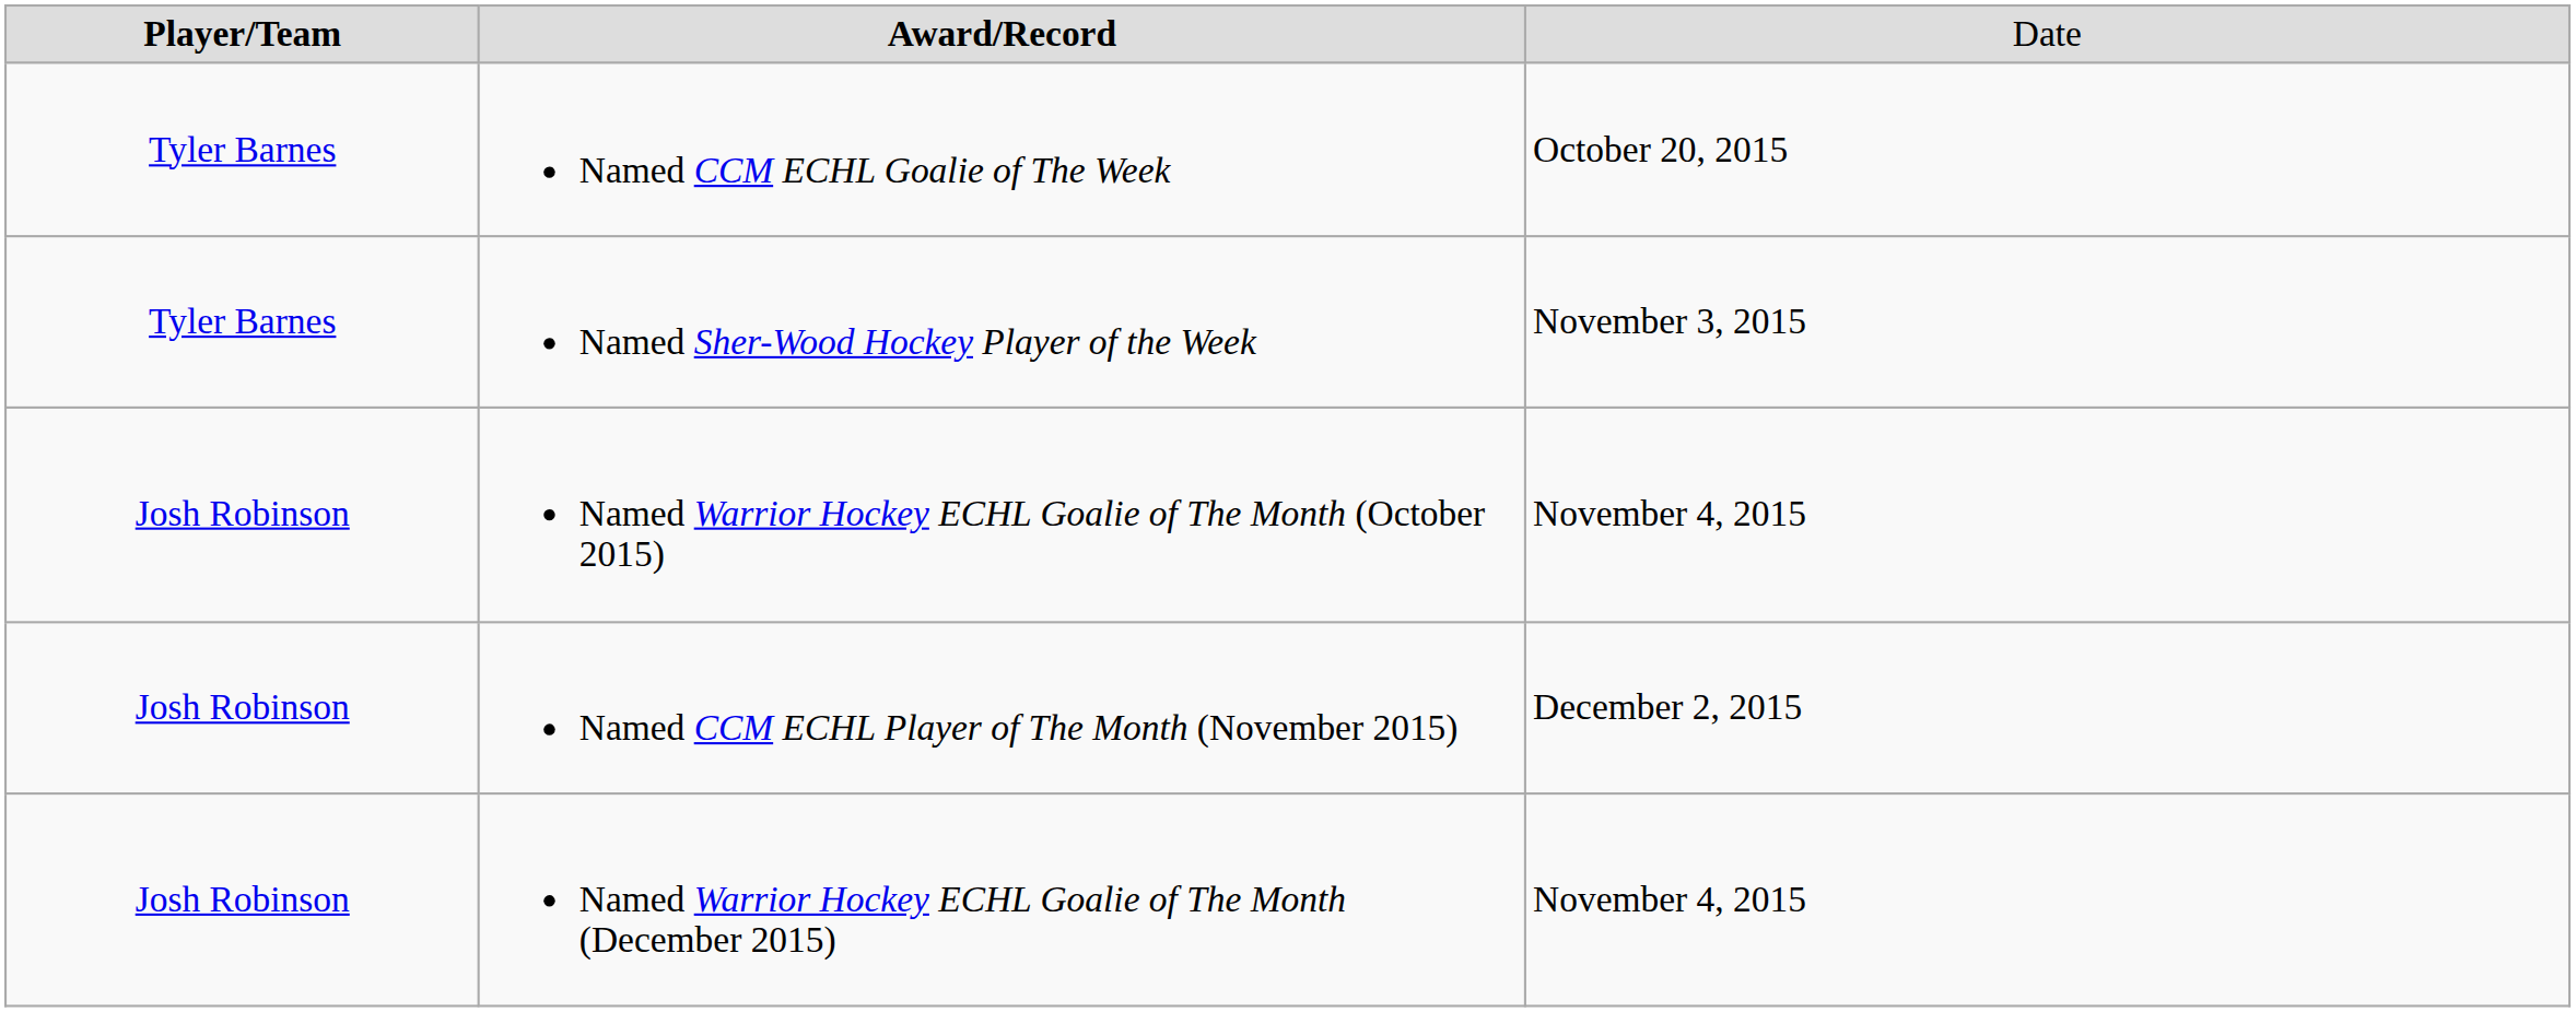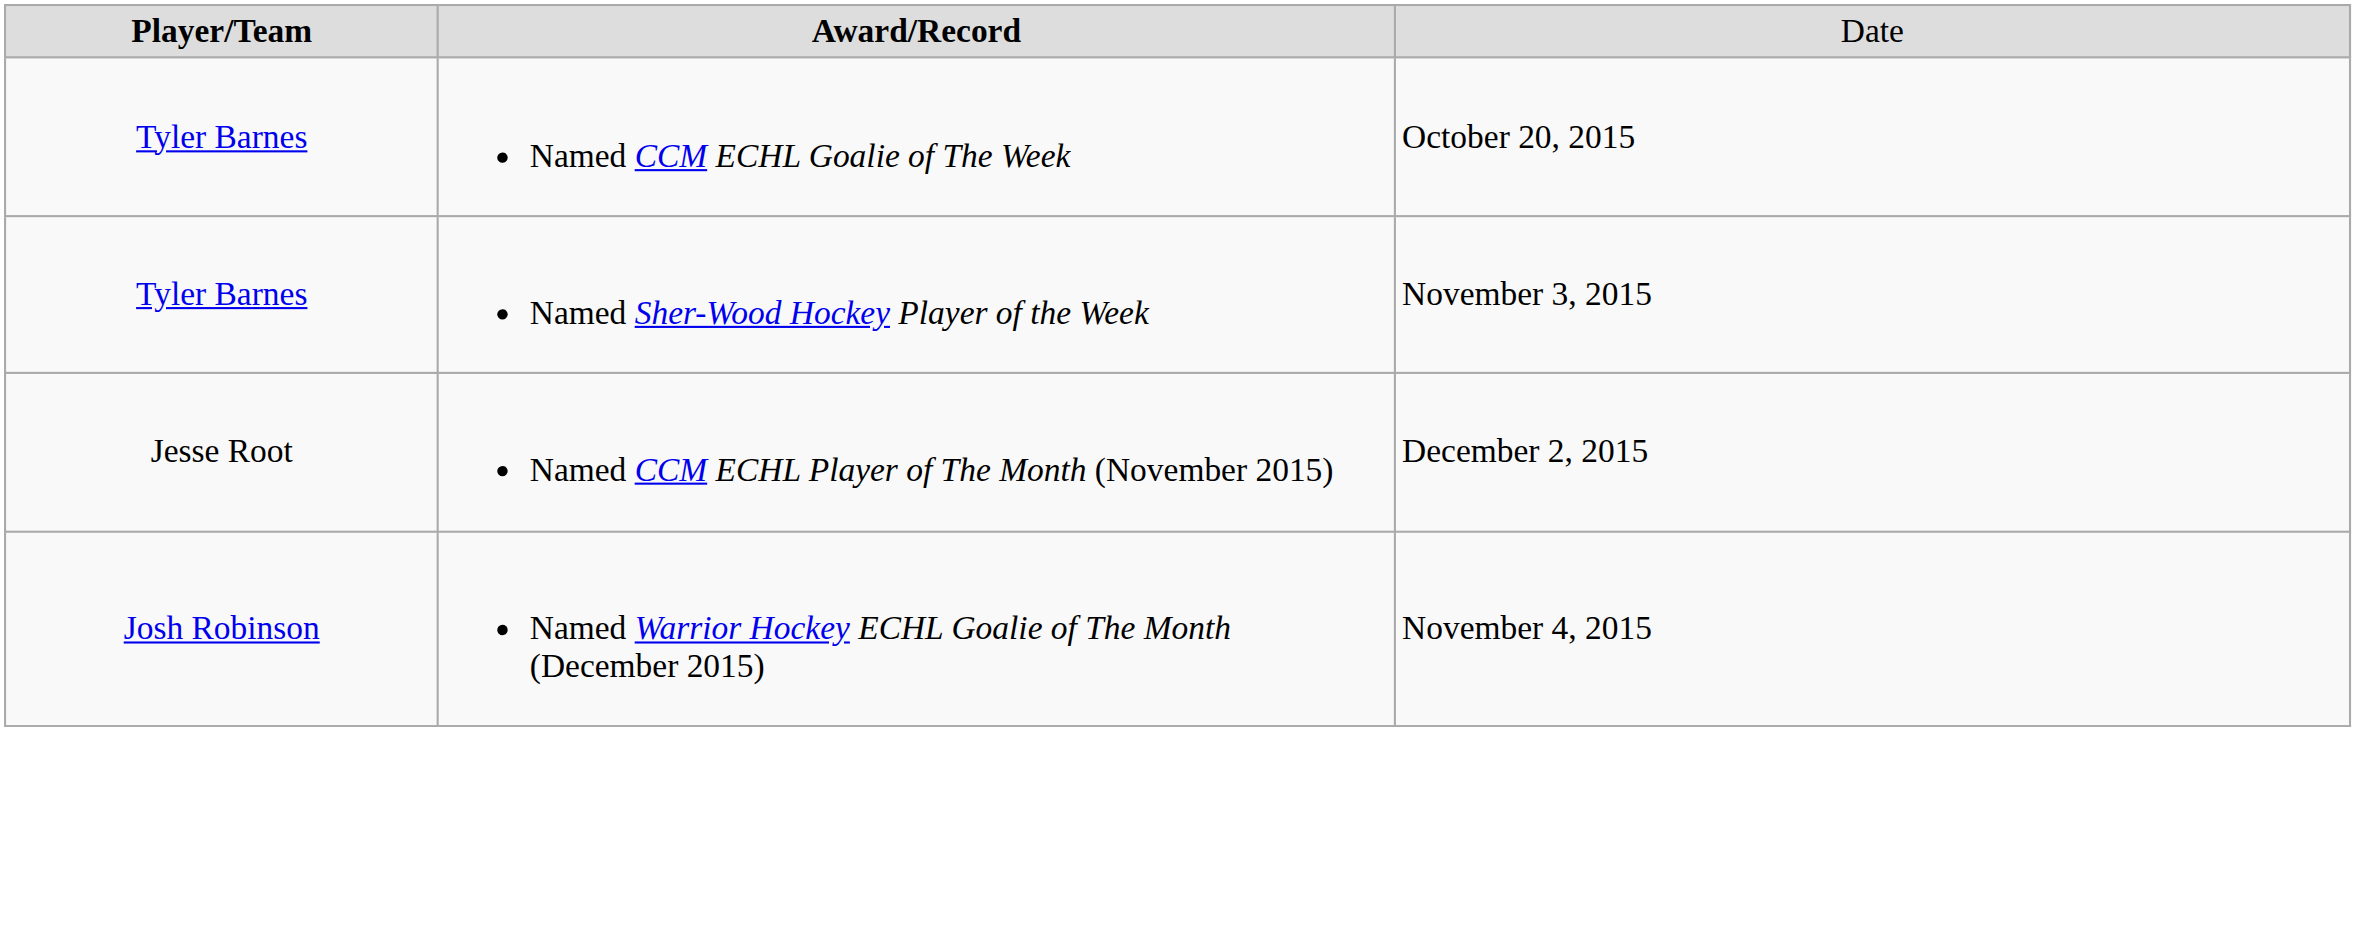- row: Josh Robinson | Named Warrior Hockey ECHL Goalie of The Month (October 2015) | November 4, 2015
Named CCM ECHL Player of The Month (November 2015) | column 1: Josh Robinson -> Jesse Root
